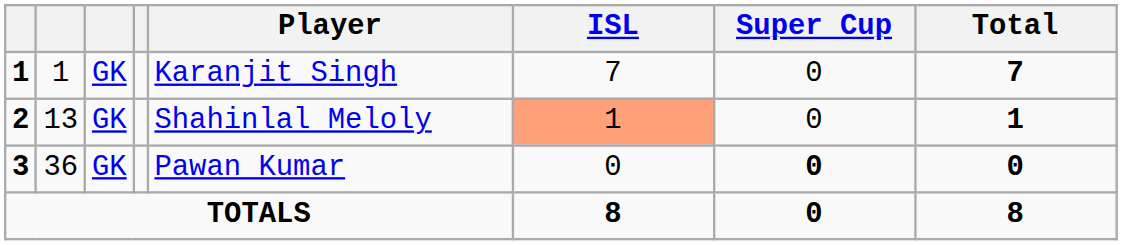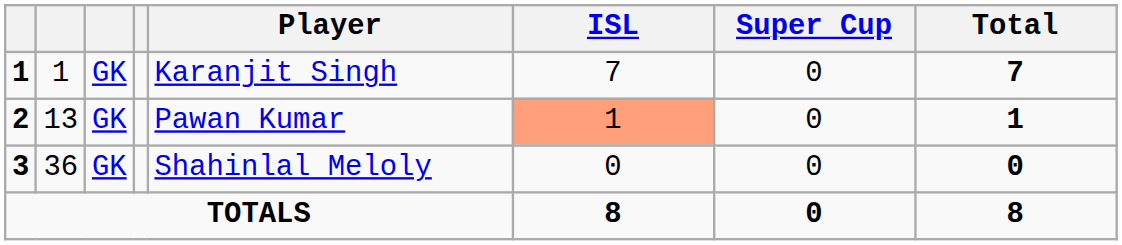2 | Player: Shahinlal Meloly -> Pawan Kumar
3 | Player: Pawan Kumar -> Shahinlal Meloly
3 | Super Cup: bold -> normal
